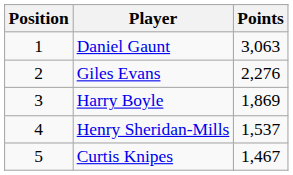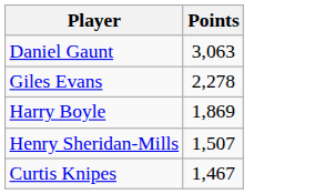- column: Position | 1 | 2 | 3 | 4 | 5
Giles Evans | Points: 2,276 -> 2,278
Henry Sheridan-Mills | Points: 1,537 -> 1,507
